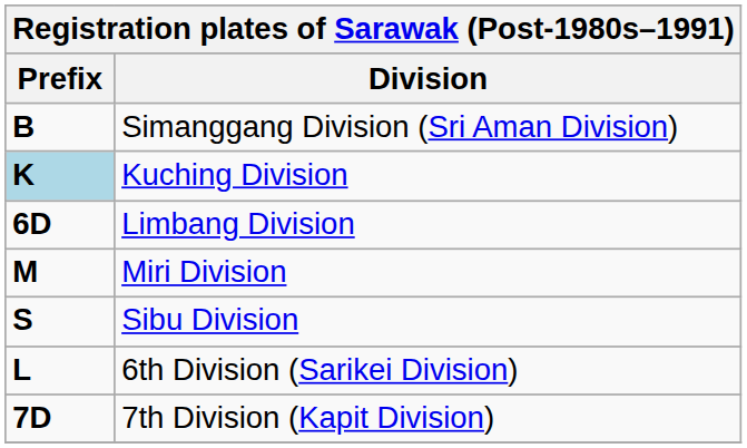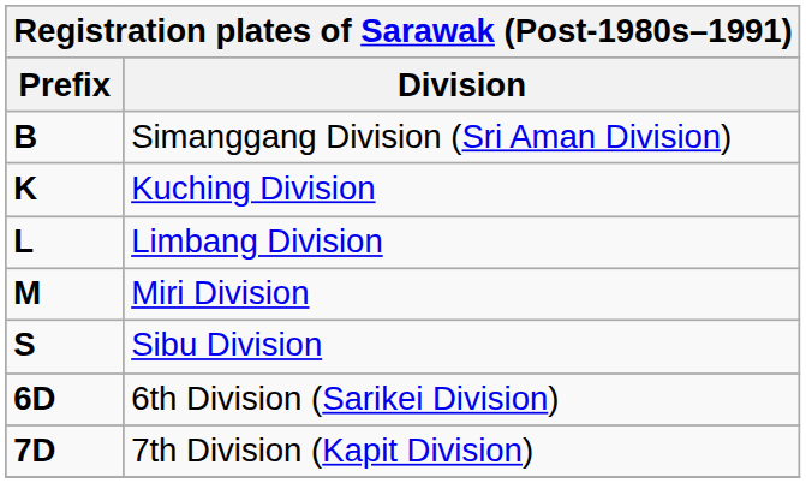Kuching Division | Prefix: lightblue background -> no background
Limbang Division | Prefix: 6D -> L
6th Division (Sarikei Division) | Prefix: L -> 6D
